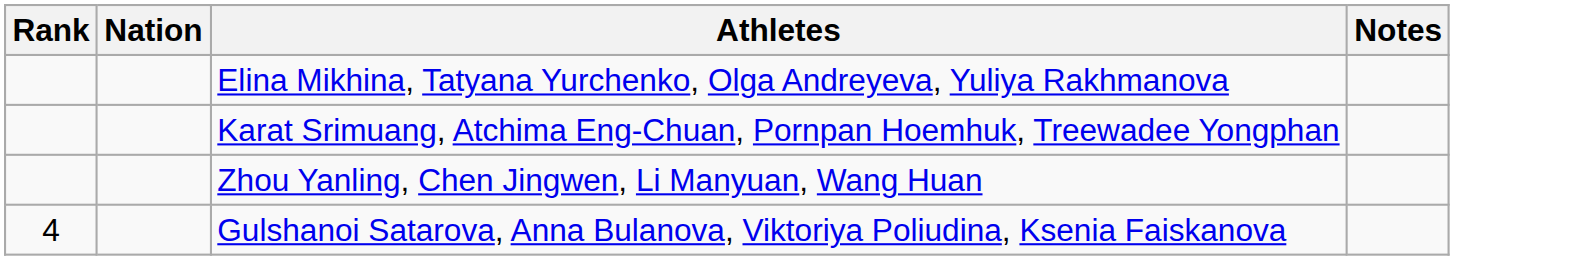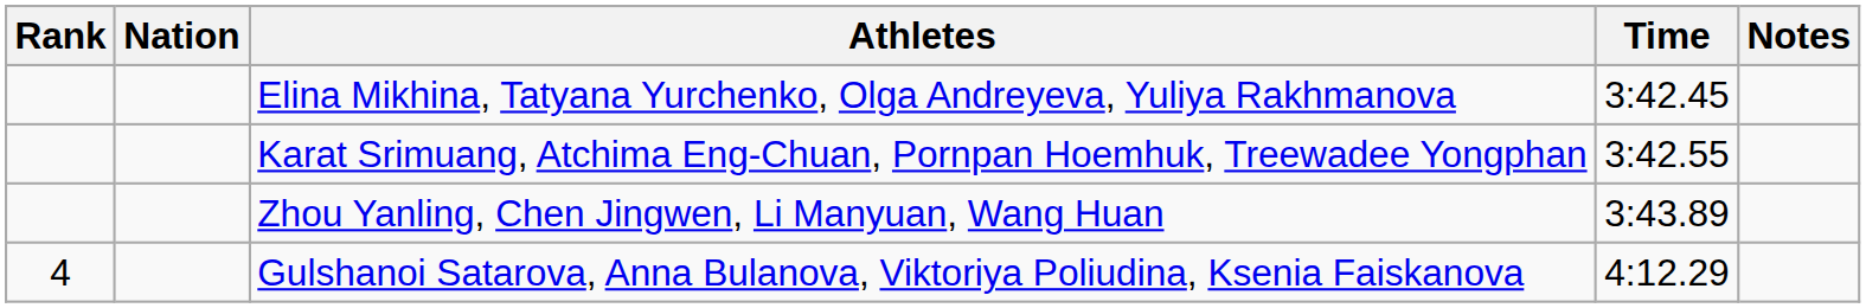+ column: Time | 3:42.45 | 3:42.55 | 3:43.89 | 4:12.29
